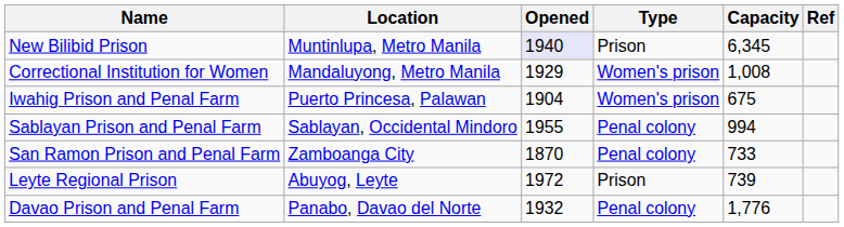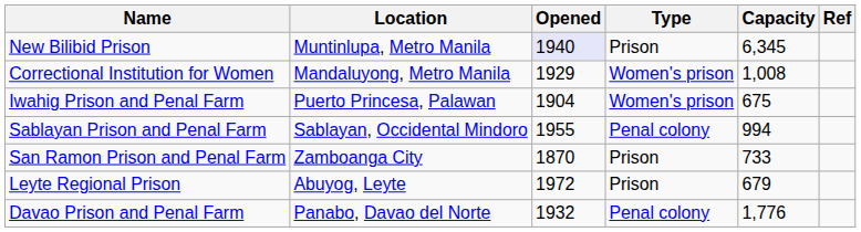San Ramon Prison and Penal Farm | Type: Penal colony -> Prison
Leyte Regional Prison | Capacity: 739 -> 679
